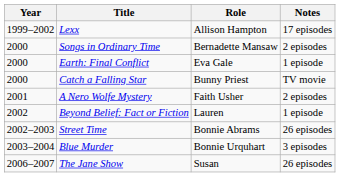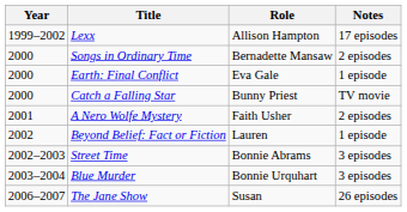Street Time | Notes: 26 episodes -> 3 episodes
